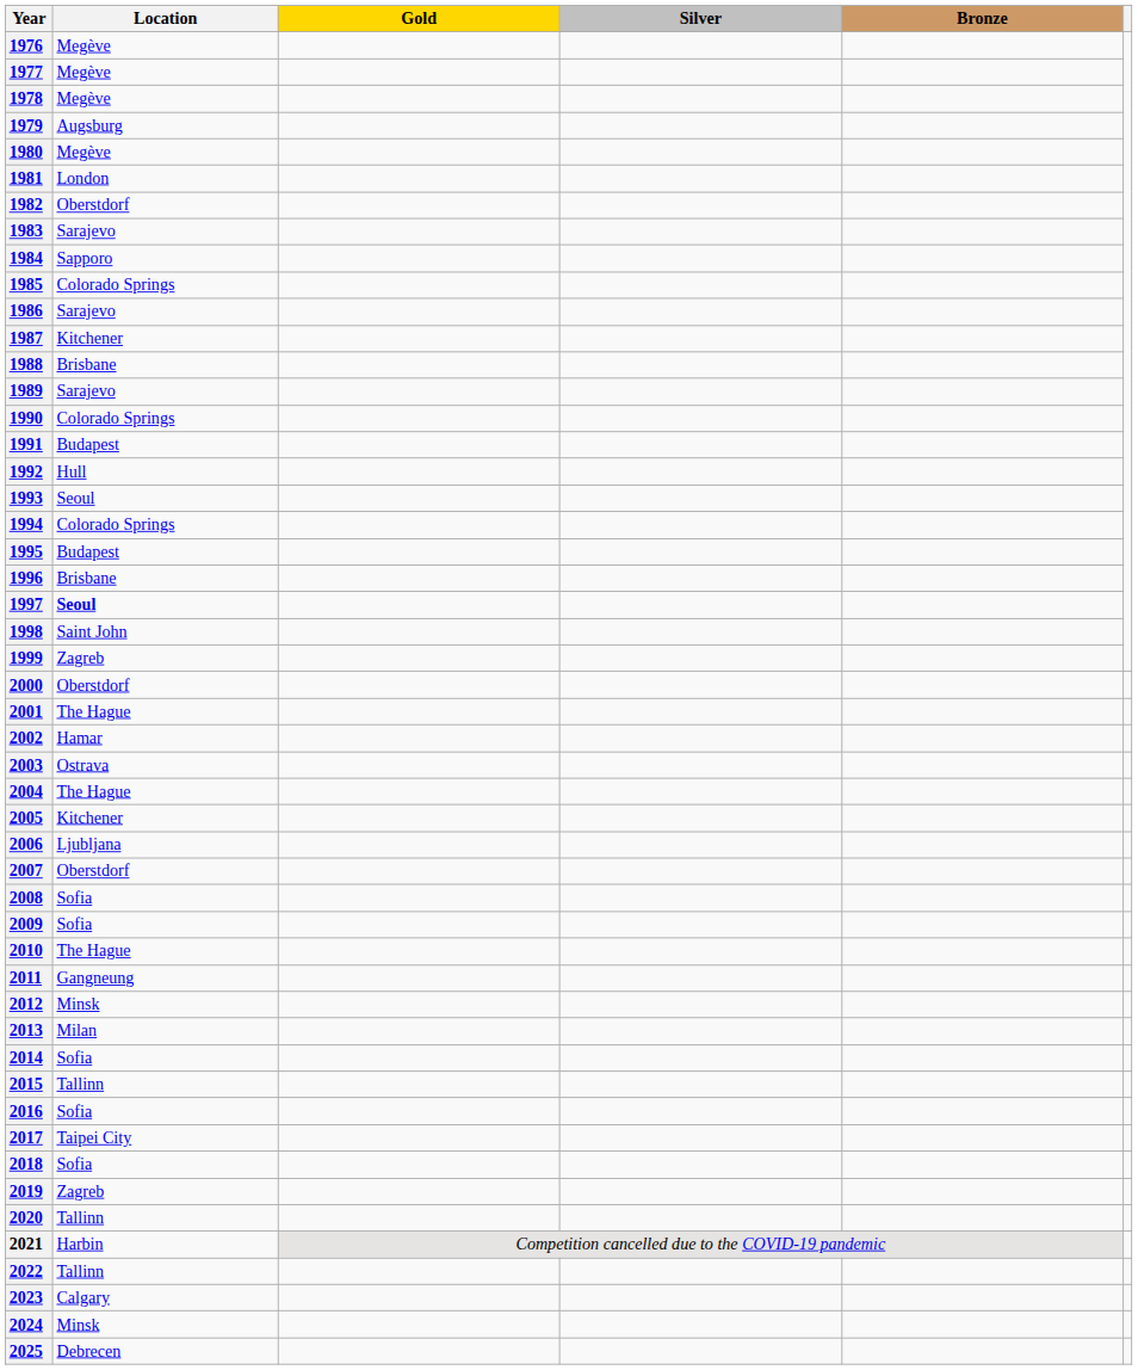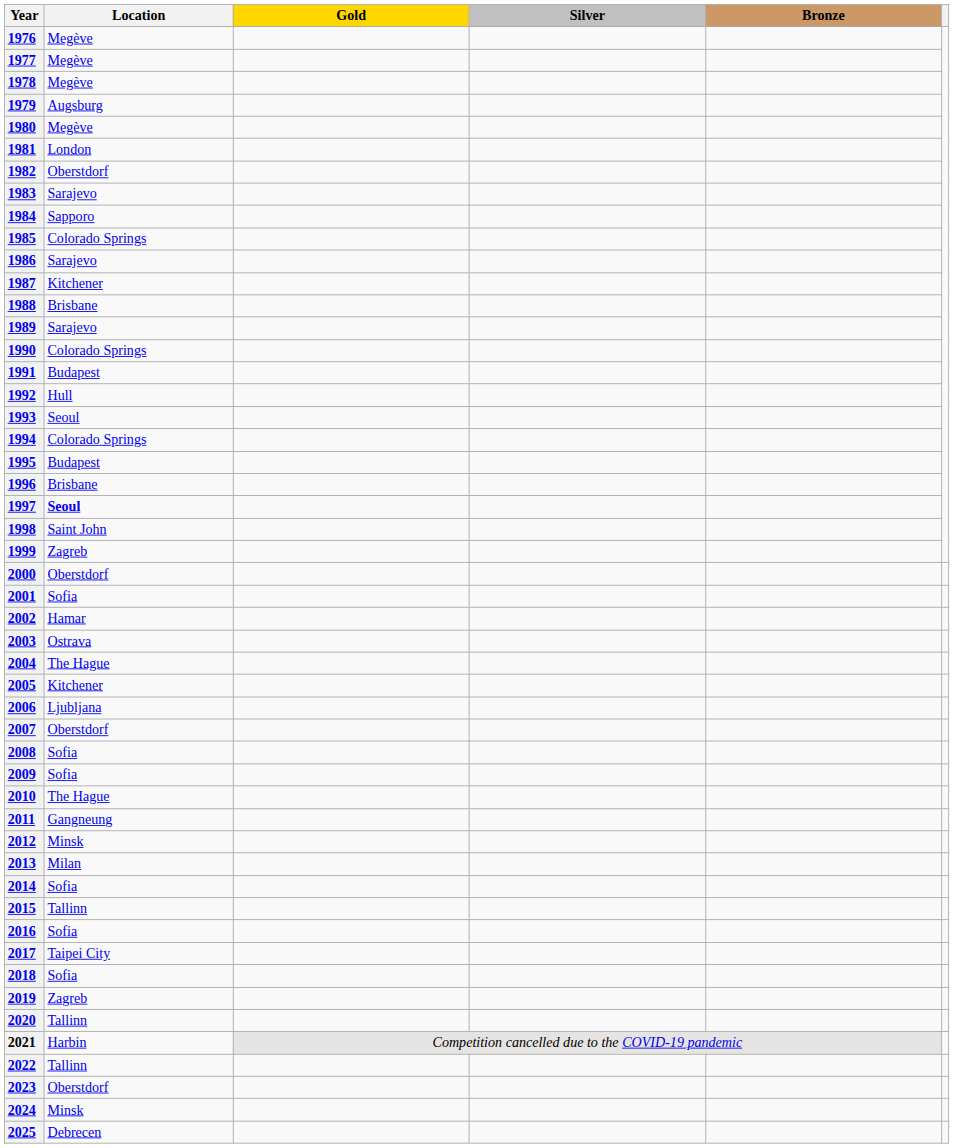2001 | Location: The Hague -> Sofia
2023 | Location: Calgary -> Oberstdorf
